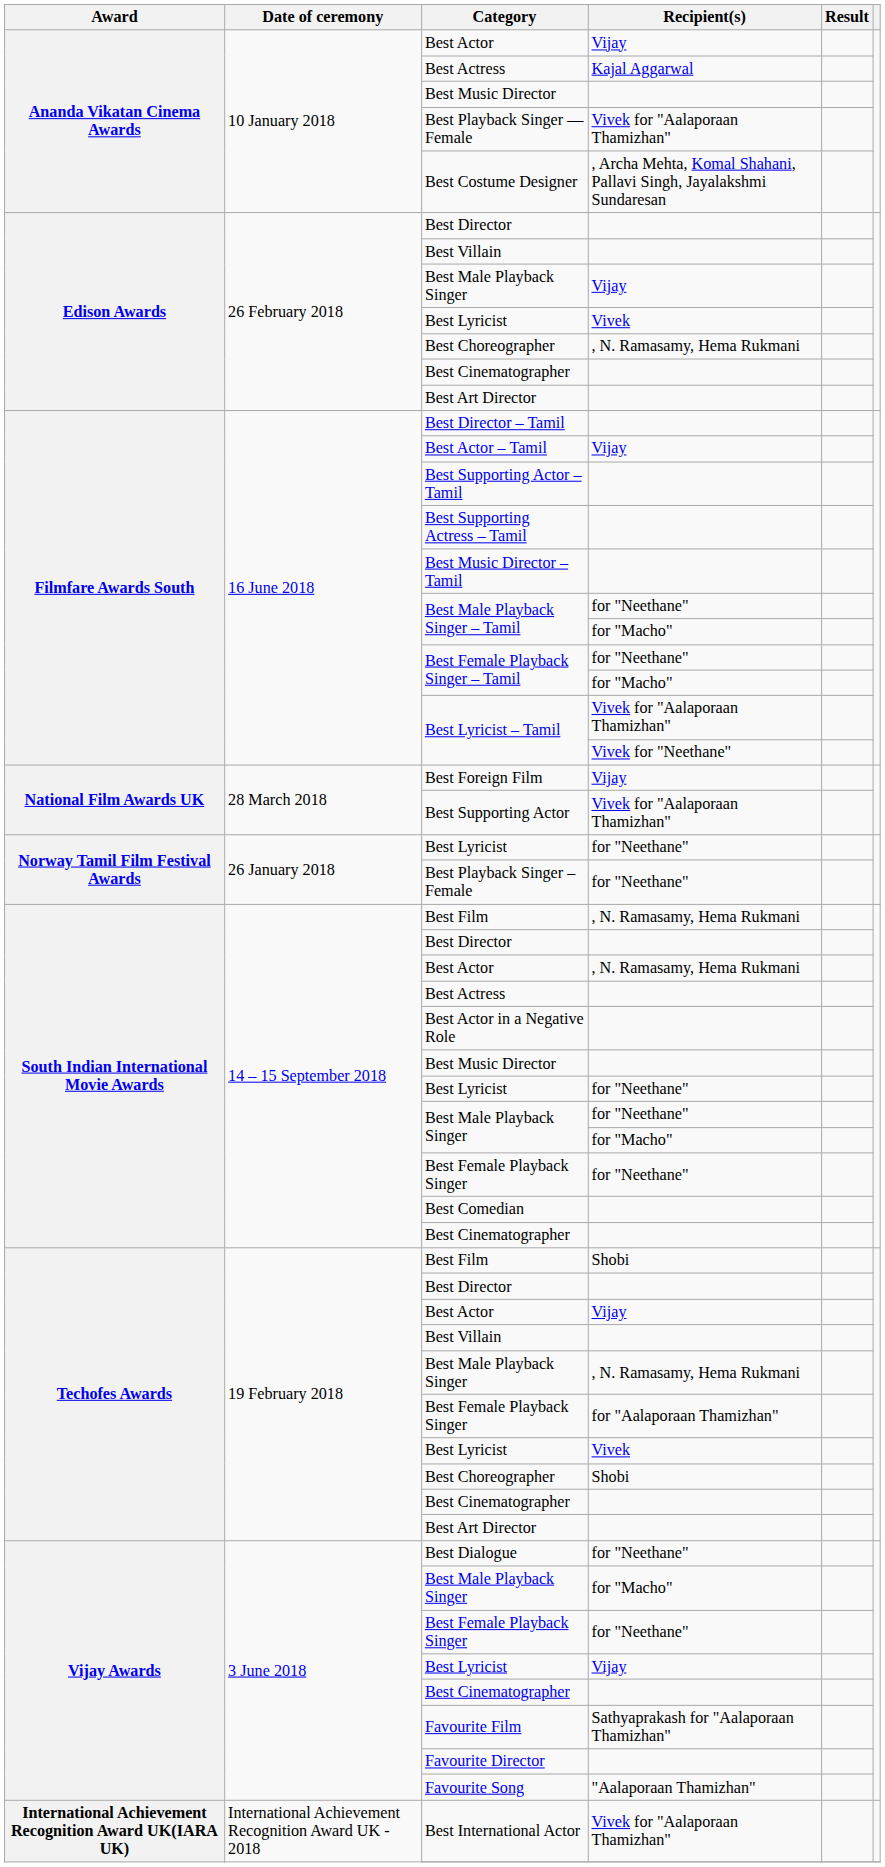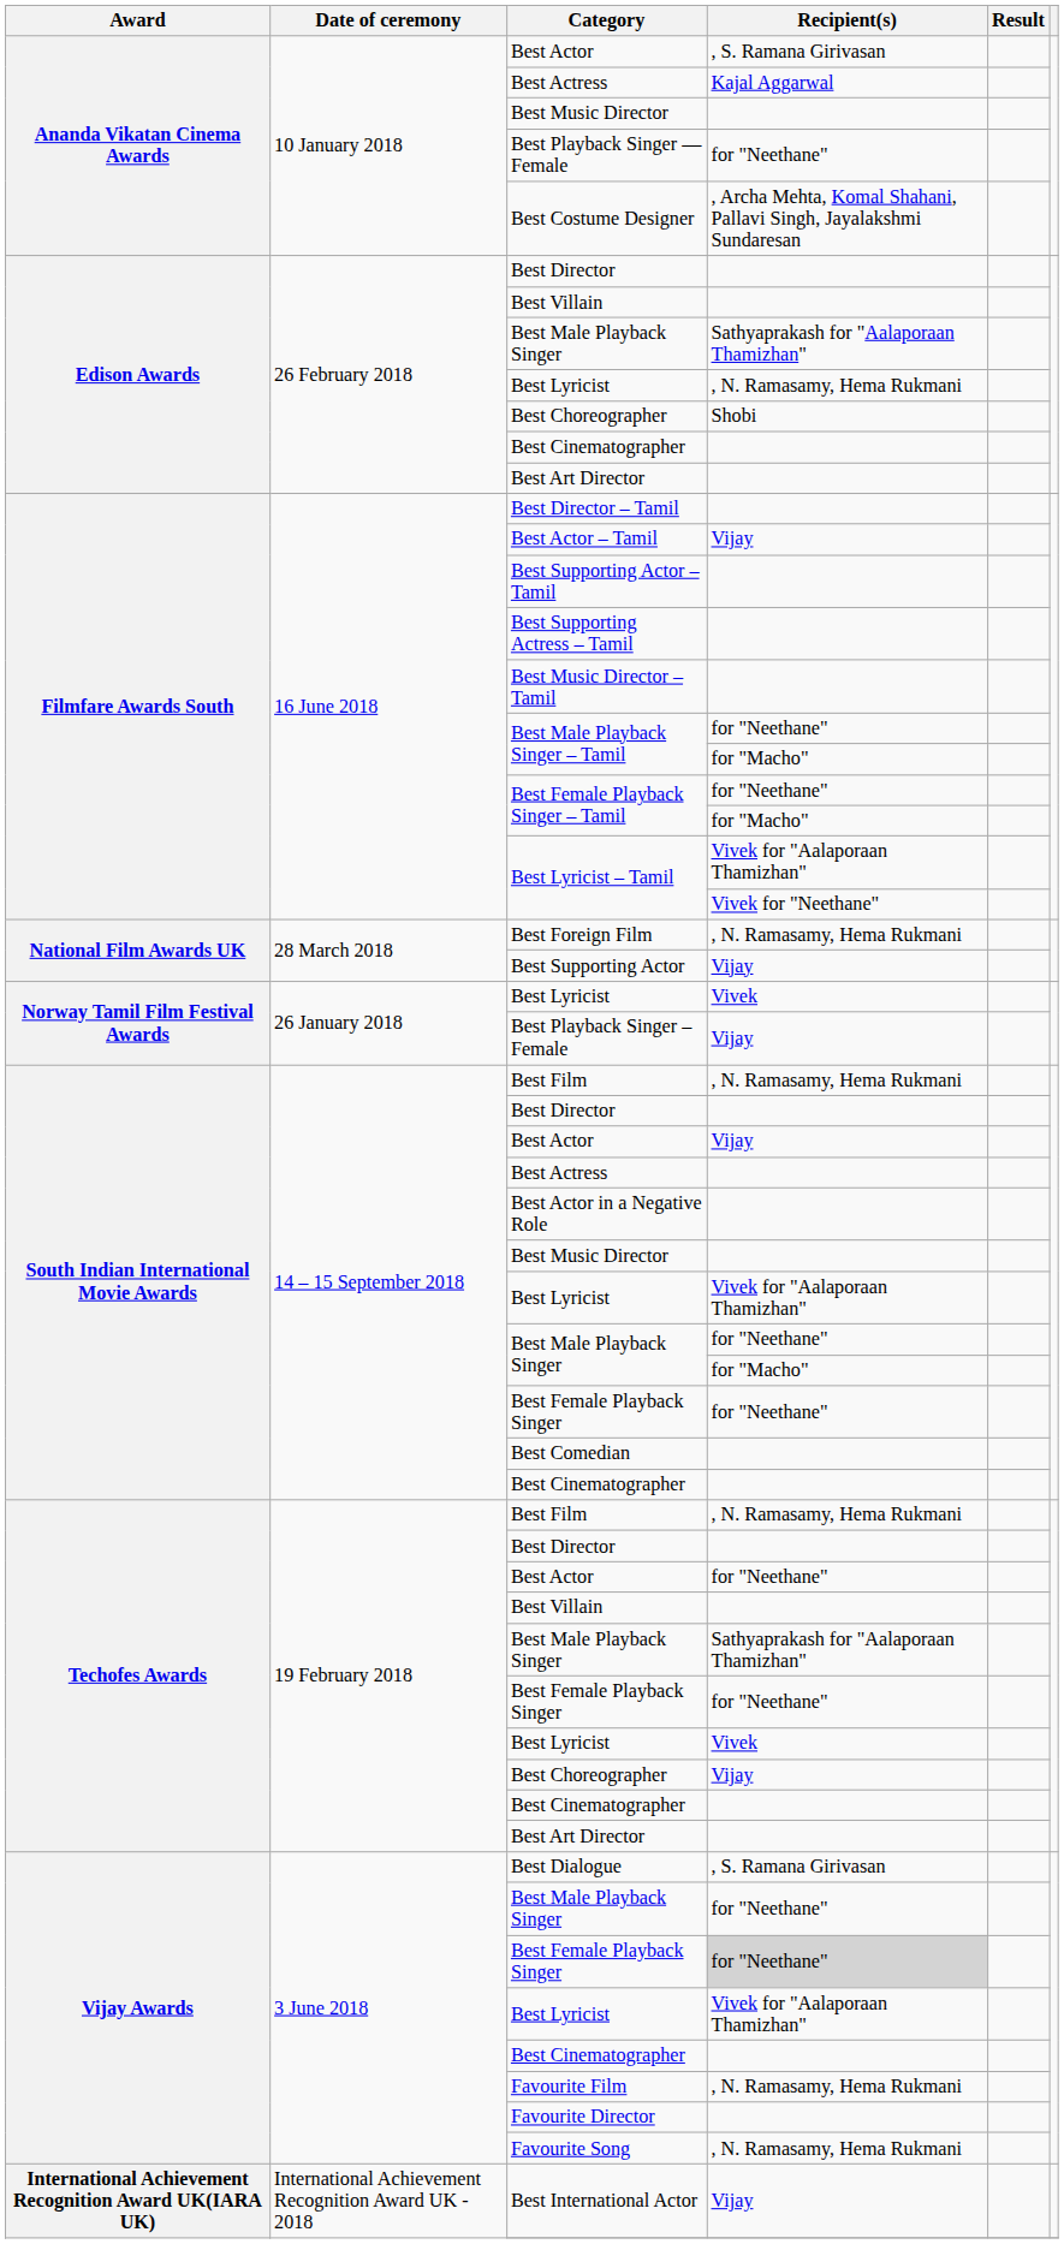Ananda Vikatan Cinema Awards / Best Actor | Recipient(s): Vijay -> , S. Ramana Girivasan
Best Playback Singer — Female | Recipient(s): Vivek for "Aalaporaan Thamizhan" -> for "Neethane"
Edison Awards / Best Male Playback Singer | Recipient(s): Vijay -> Sathyaprakash for "Aalaporaan Thamizhan"
Edison Awards / Best Lyricist | Recipient(s): Vivek -> , N. Ramasamy, Hema Rukmani
Edison Awards / Best Choreographer | Recipient(s): , N. Ramasamy, Hema Rukmani -> Shobi
Best Foreign Film | Recipient(s): Vijay -> , N. Ramasamy, Hema Rukmani
Best Supporting Actor | Recipient(s): Vivek for "Aalaporaan Thamizhan" -> Vijay
Norway Tamil Film Festival Awards / Best Lyricist | Recipient(s): for "Neethane" -> Vivek
Best Playback Singer – Female | Recipient(s): for "Neethane" -> Vijay
South Indian International Movie Awards / Best Actor | Recipient(s): , N. Ramasamy, Hema Rukmani -> Vijay
South Indian International Movie Awards / Best Lyricist | Recipient(s): for "Neethane" -> Vivek for "Aalaporaan Thamizhan"
Techofes Awards / Best Film | Recipient(s): Shobi -> , N. Ramasamy, Hema Rukmani
Techofes Awards / Best Actor | Recipient(s): Vijay -> for "Neethane"
Techofes Awards / Best Male Playback Singer | Recipient(s): , N. Ramasamy, Hema Rukmani -> Sathyaprakash for "Aalaporaan Thamizhan"
Techofes Awards / Best Female Playback Singer | Recipient(s): for "Aalaporaan Thamizhan" -> for "Neethane"
Techofes Awards / Best Choreographer | Recipient(s): Shobi -> Vijay
Best Dialogue | Recipient(s): for "Neethane" -> , S. Ramana Girivasan
Vijay Awards / Best Male Playback Singer | Recipient(s): for "Macho" -> for "Neethane"
Vijay Awards / Best Female Playback Singer | Recipient(s): no background -> lightgrey background
Vijay Awards / Best Lyricist | Recipient(s): Vijay -> Vivek for "Aalaporaan Thamizhan"
Favourite Film | Recipient(s): Sathyaprakash for "Aalaporaan Thamizhan" -> , N. Ramasamy, Hema Rukmani
Favourite Song | Recipient(s): "Aalaporaan Thamizhan" -> , N. Ramasamy, Hema Rukmani
Best International Actor | Recipient(s): Vivek for "Aalaporaan Thamizhan" -> Vijay
